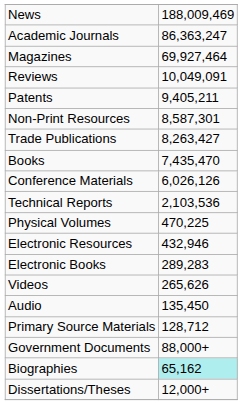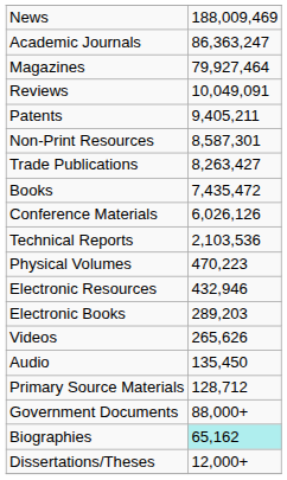Magazines | column 2: 69,927,464 -> 79,927,464
Books | column 2: 7,435,470 -> 7,435,472
Physical Volumes | column 2: 470,225 -> 470,223
Electronic Books | column 2: 289,283 -> 289,203
